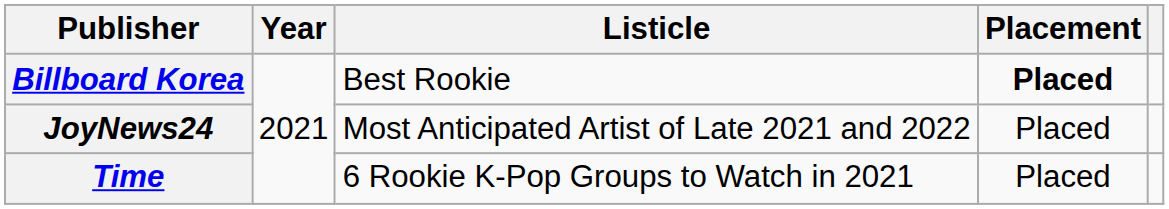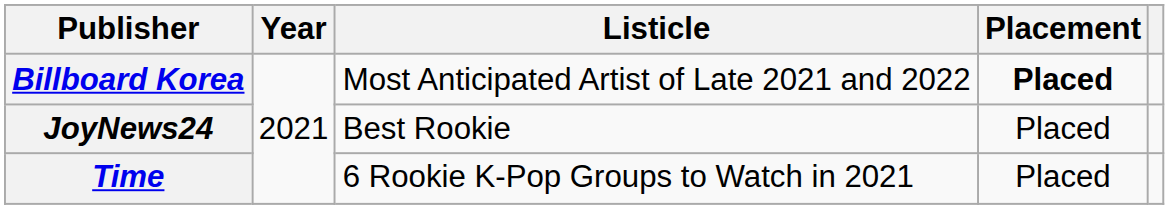Billboard Korea | Listicle: Best Rookie -> Most Anticipated Artist of Late 2021 and 2022
JoyNews24 | Listicle: Most Anticipated Artist of Late 2021 and 2022 -> Best Rookie
